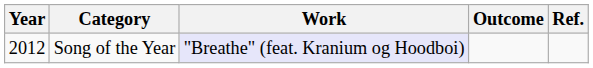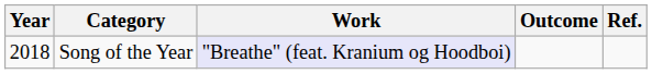Song of the Year | Year: 2012 -> 2018
